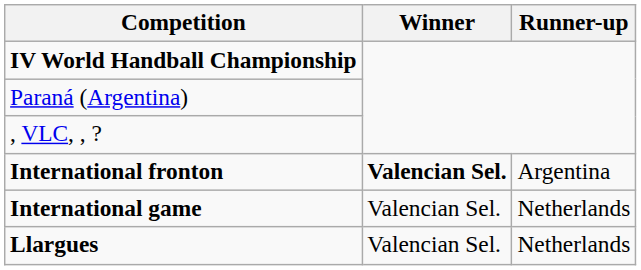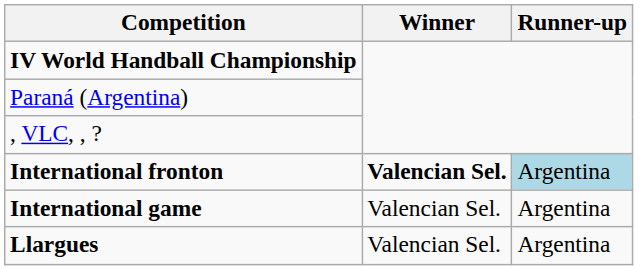International fronton | Runner-up: no background -> lightblue background
International game | Runner-up: Netherlands -> Argentina
Llargues | Runner-up: Netherlands -> Argentina
